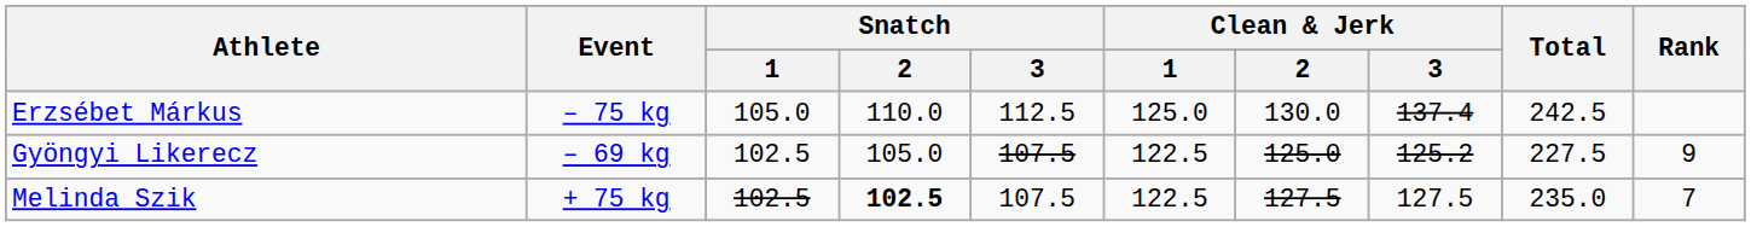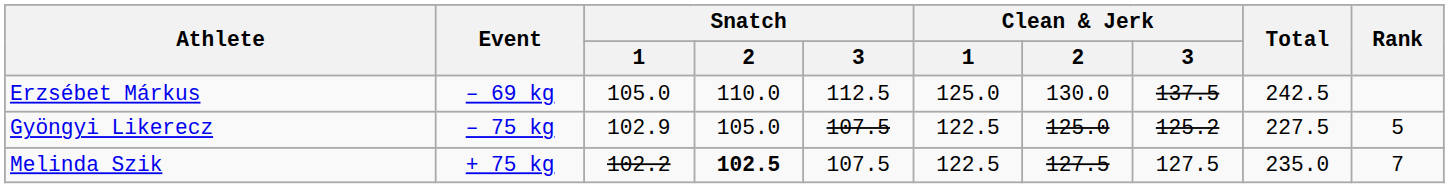Erzsébet Márkus | Event: – 75 kg -> – 69 kg
Erzsébet Márkus | Clean & Jerk / 3: 137.4 -> 137.5
Gyöngyi Likerecz | Event: – 69 kg -> – 75 kg
Gyöngyi Likerecz | Snatch / 1: 102.5 -> 102.9
Gyöngyi Likerecz | Rank: 9 -> 5
Melinda Szik | Snatch / 1: 102.5 -> 102.2
